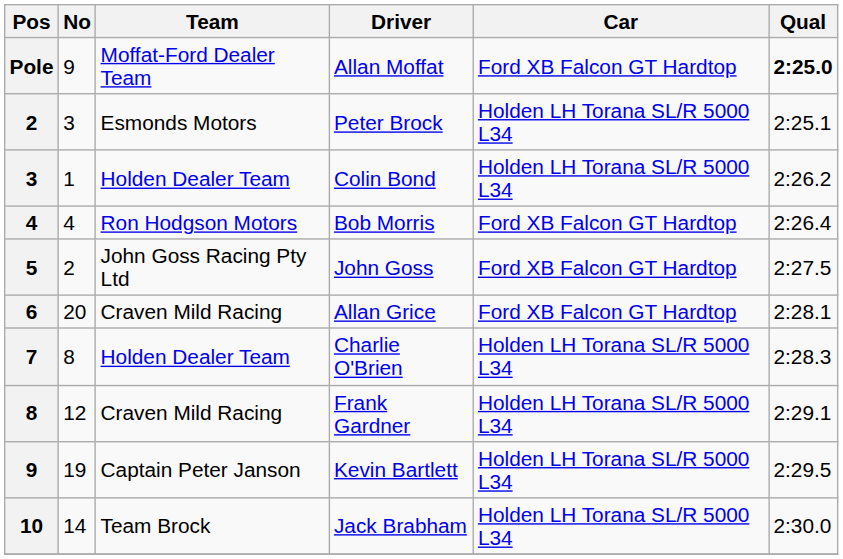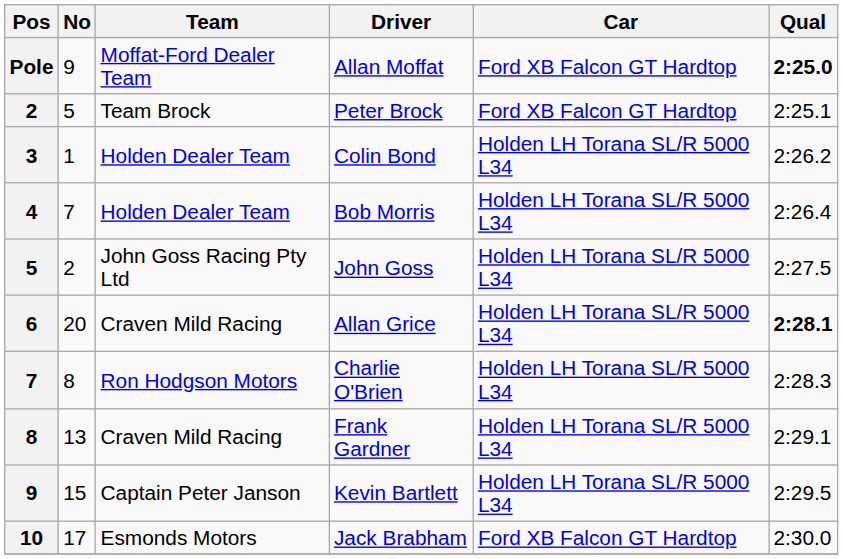Peter Brock | No: 3 -> 5
Peter Brock | Team: Esmonds Motors -> Team Brock
Peter Brock | Car: Holden LH Torana SL/R 5000 L34 -> Ford XB Falcon GT Hardtop
Bob Morris | No: 4 -> 7
Bob Morris | Team: Ron Hodgson Motors -> Holden Dealer Team
Bob Morris | Car: Ford XB Falcon GT Hardtop -> Holden LH Torana SL/R 5000 L34
John Goss | Car: Ford XB Falcon GT Hardtop -> Holden LH Torana SL/R 5000 L34
Allan Grice | Car: Ford XB Falcon GT Hardtop -> Holden LH Torana SL/R 5000 L34
Allan Grice | Qual: normal -> bold
Charlie O'Brien | Team: Holden Dealer Team -> Ron Hodgson Motors
Frank Gardner | No: 12 -> 13
Kevin Bartlett | No: 19 -> 15
Jack Brabham | No: 14 -> 17
Jack Brabham | Team: Team Brock -> Esmonds Motors
Jack Brabham | Car: Holden LH Torana SL/R 5000 L34 -> Ford XB Falcon GT Hardtop
